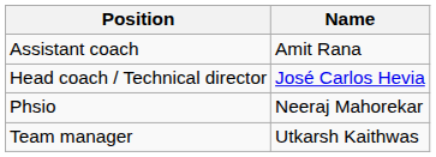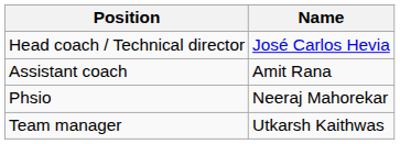rows swapped: Head coach / Technical director <-> Assistant coach
